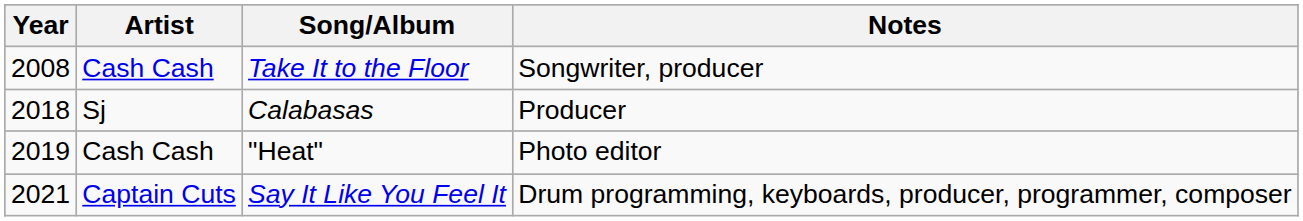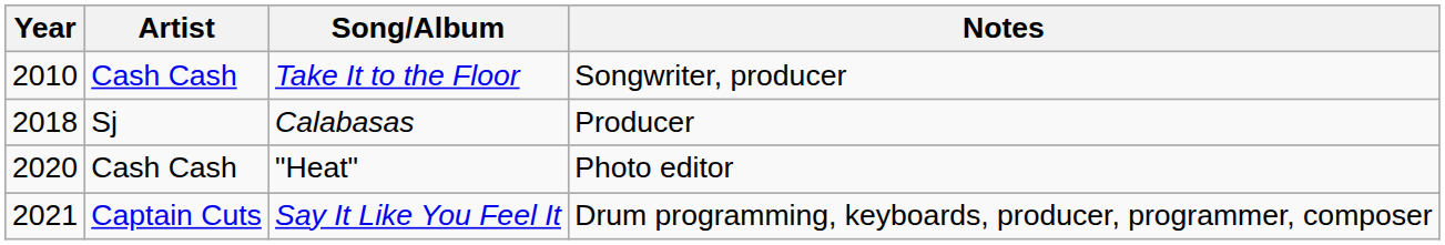Take It to the Floor | Year: 2008 -> 2010
"Heat" | Year: 2019 -> 2020
